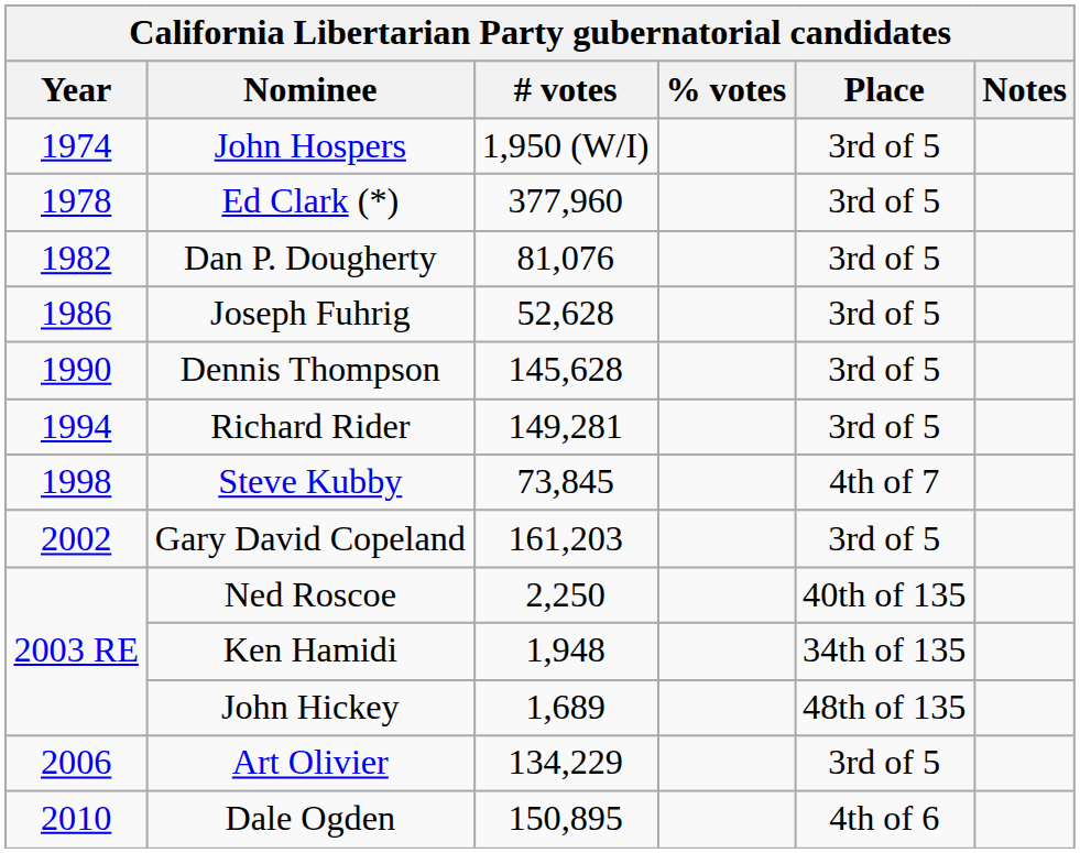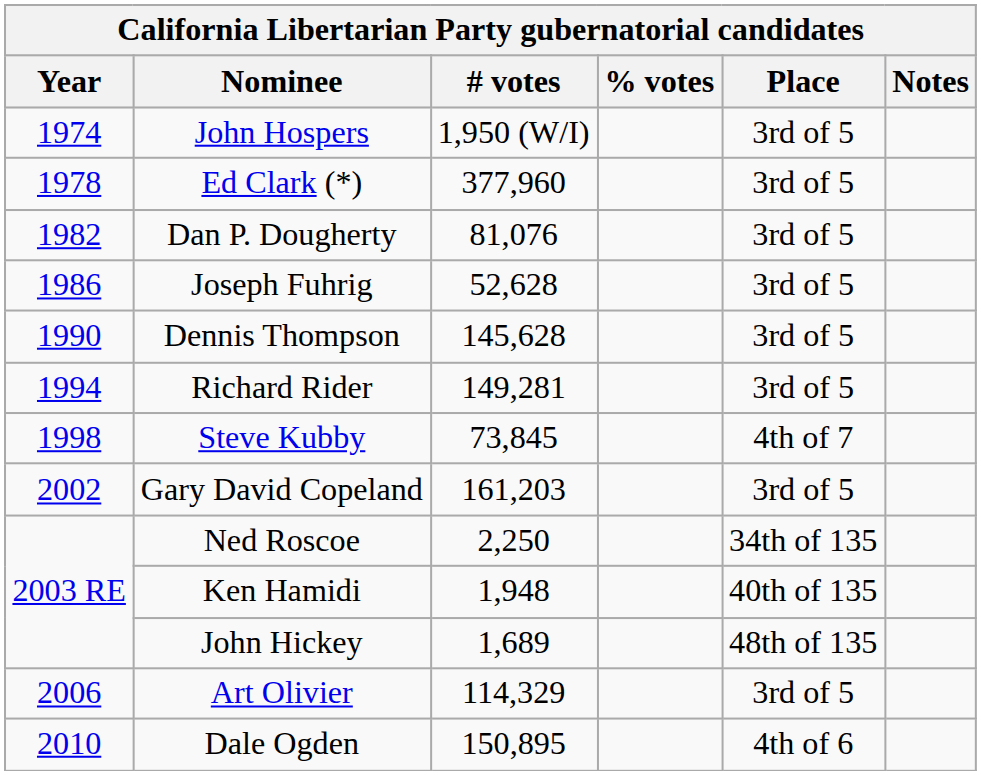Ned Roscoe | Place: 40th of 135 -> 34th of 135
Ken Hamidi | Place: 34th of 135 -> 40th of 135
Art Olivier | # votes: 134,229 -> 114,329
